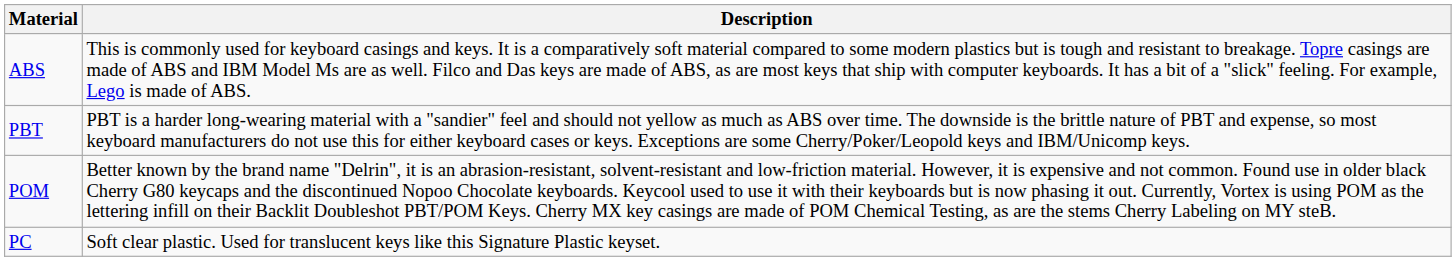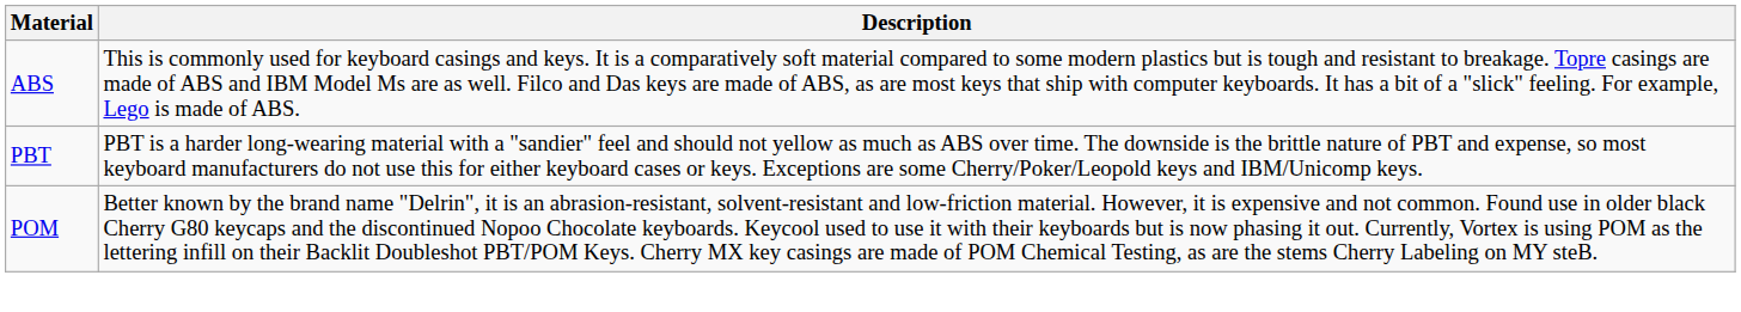- row: PC | Soft clear plastic. Used for translucent keys like this Signature Plastic keyset.
